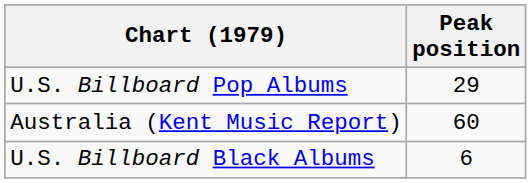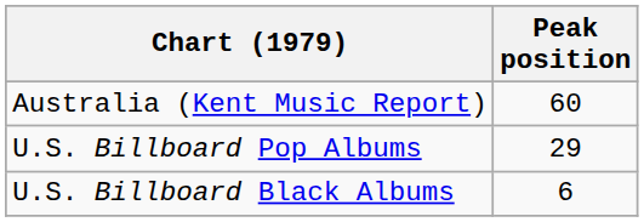rows swapped: Australia (Kent Music Report) <-> U.S. Billboard Pop Albums
